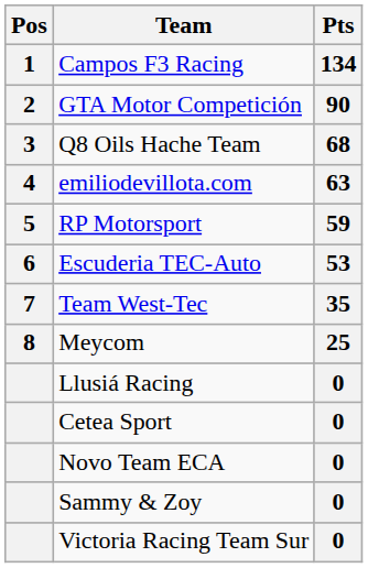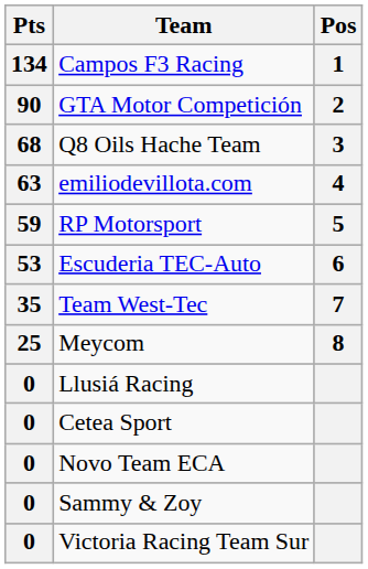columns swapped: Pos <-> Pts
